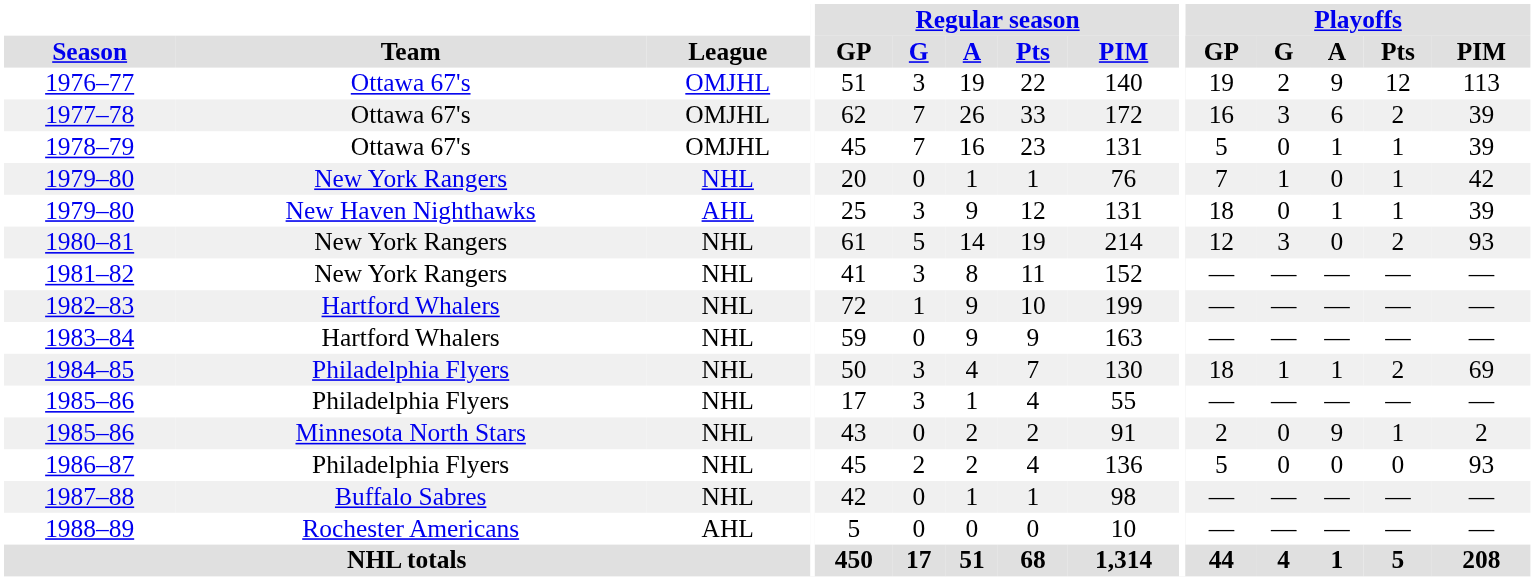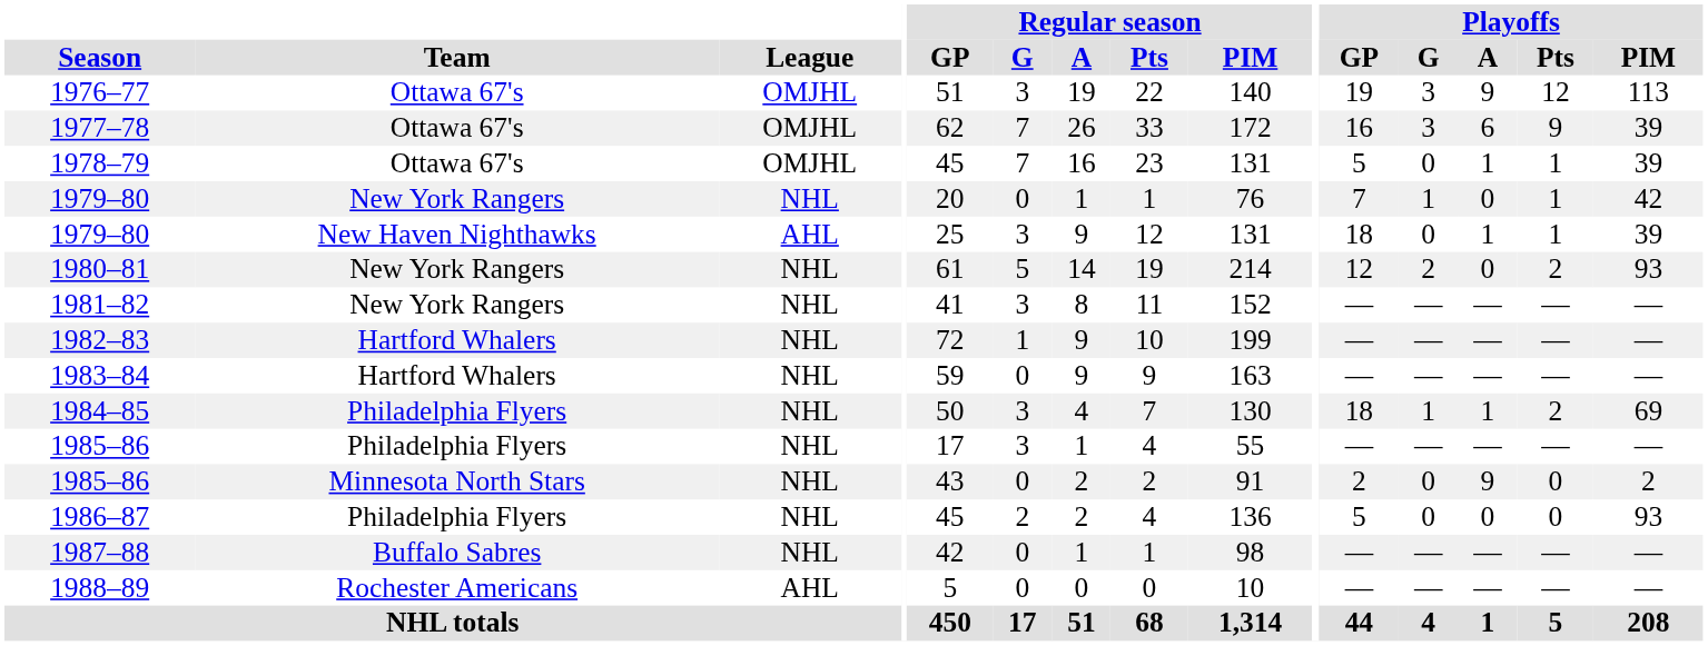1976–77 | Playoffs / G: 2 -> 3
1977–78 | Playoffs / Pts: 2 -> 9
1980–81 | Playoffs / G: 3 -> 2
1985–86 / Minnesota North Stars | Playoffs / Pts: 1 -> 0
